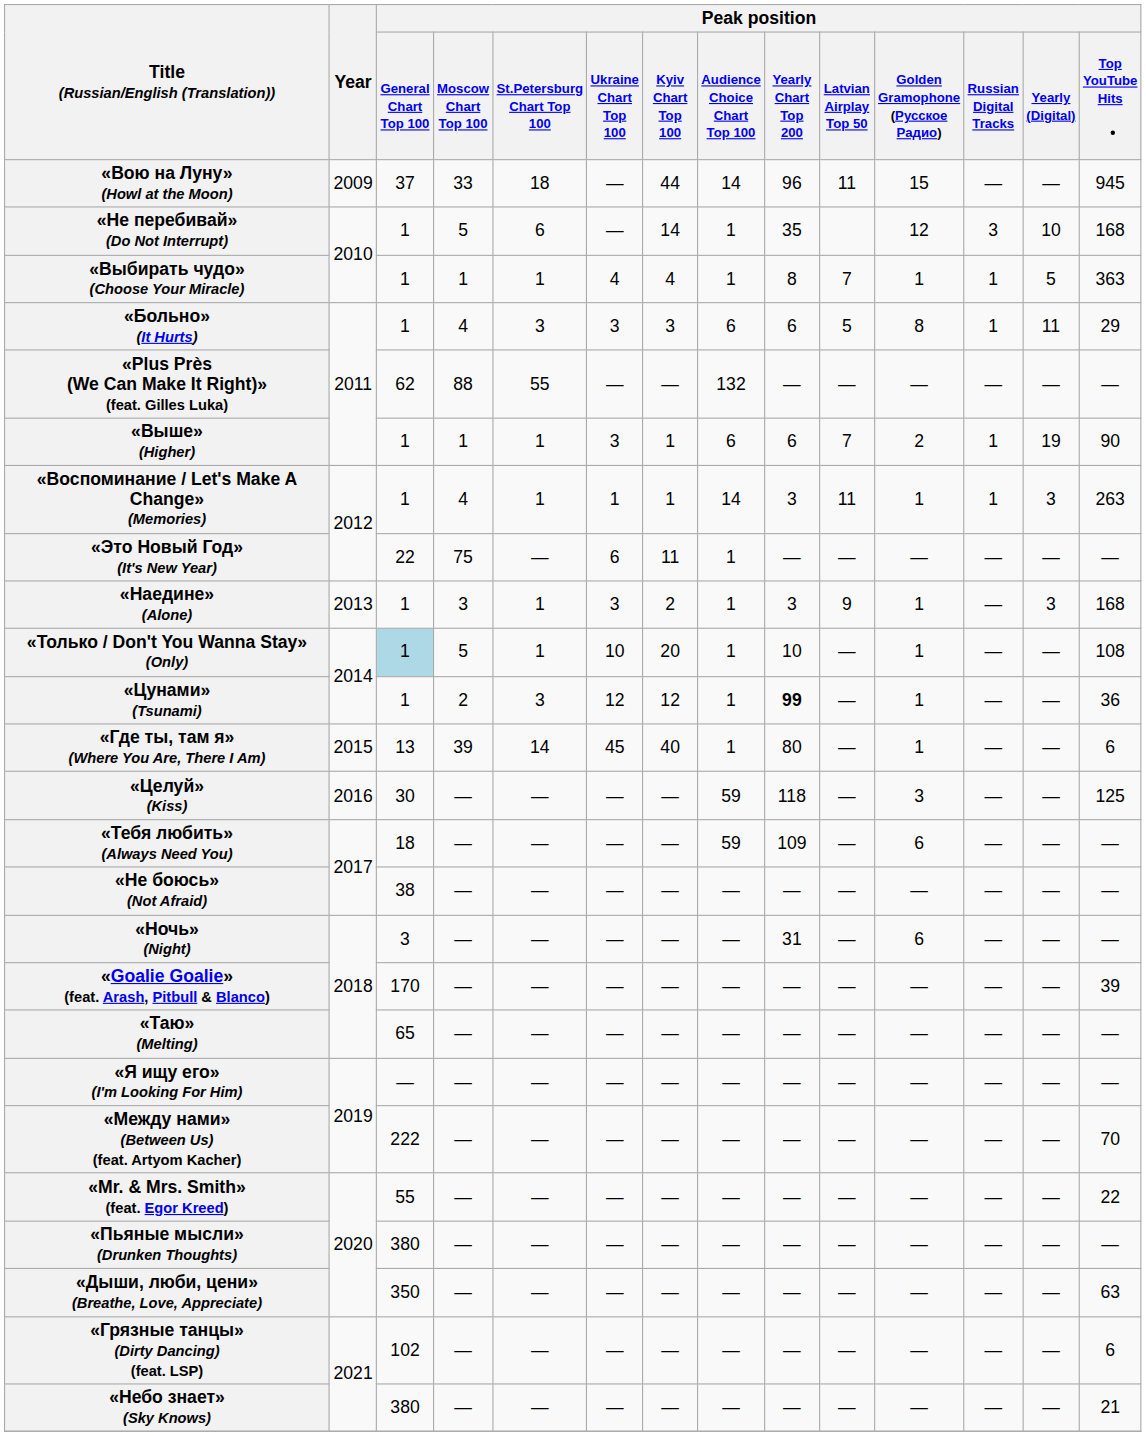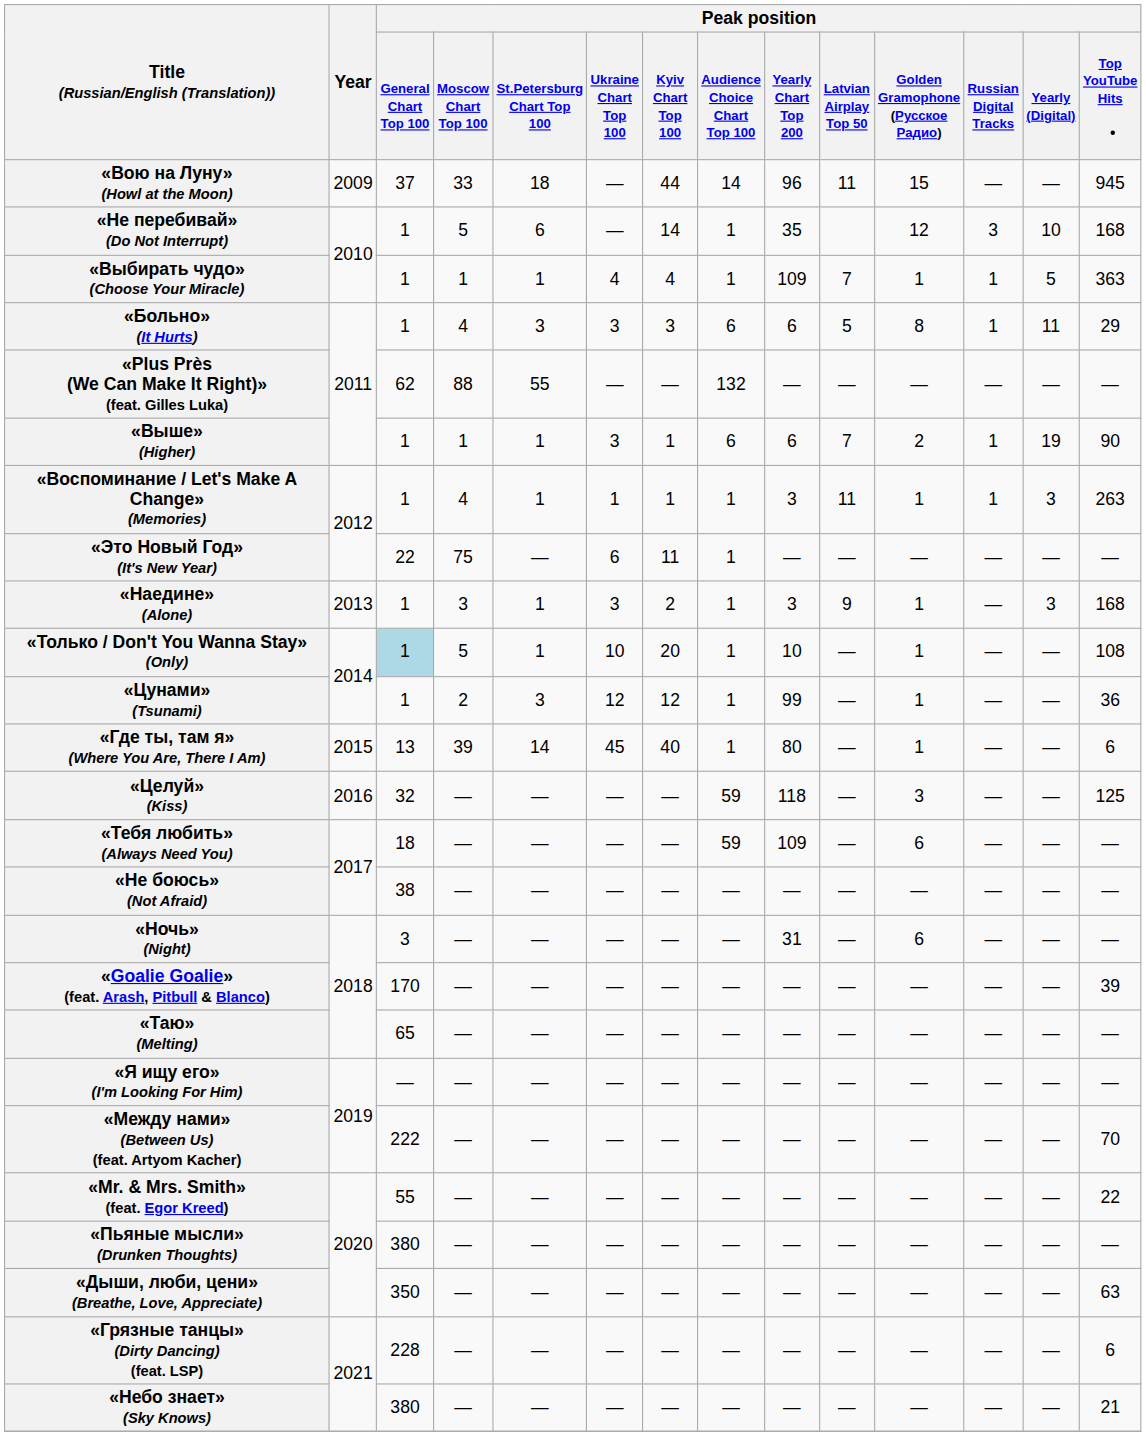«Выбирать чудо» (Choose Your Miracle) | Peak position / Yearly Chart Top 200: 8 -> 109
«Воспоминание / Let's Make A Change» (Memories) | Peak position / Audience Choice Chart Top 100: 14 -> 1
«Цунами» (Tsunami) | Peak position / Yearly Chart Top 200: bold -> normal
«Целуй» (Kiss) | Peak position / General Chart Top 100: 30 -> 32
«Грязные танцы» (Dirty Dancing) (feat. LSP) | Peak position / General Chart Top 100: 102 -> 228
